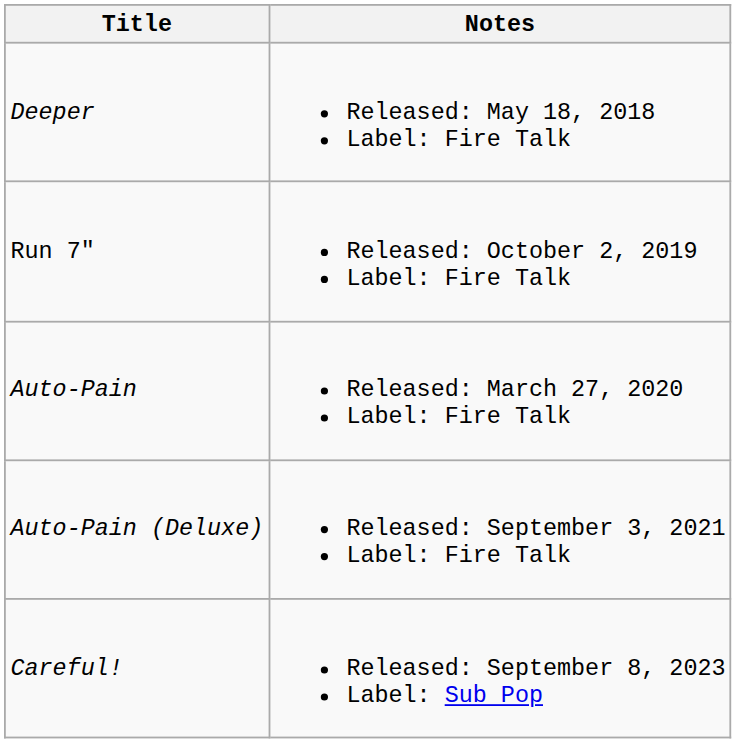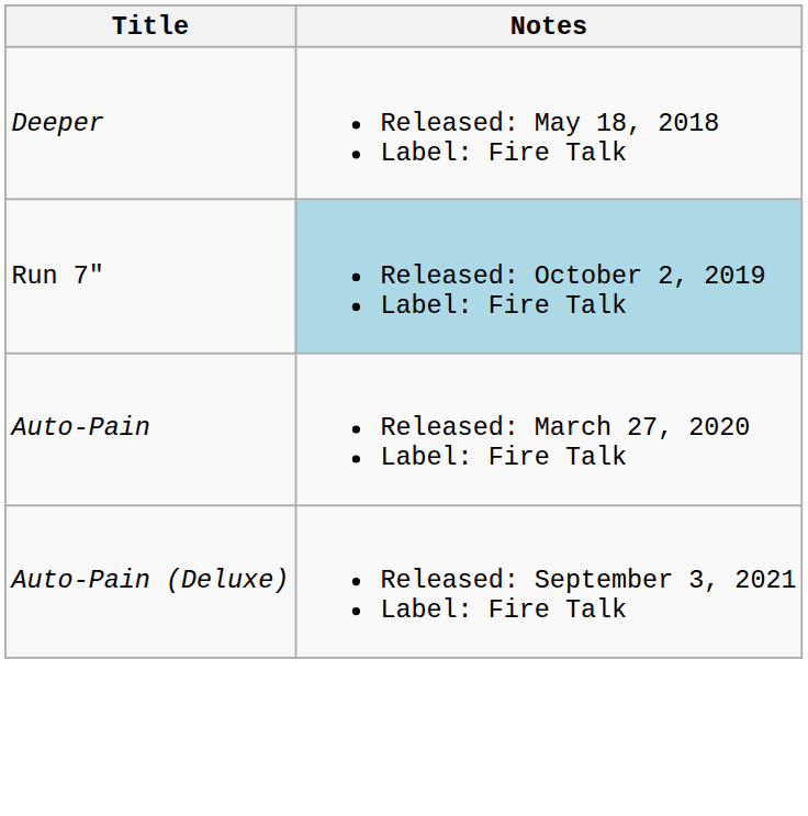Run 7" | Notes: no background -> lightblue background
- row: Careful! | Released: September 8, 2023 Label: Sub Pop
